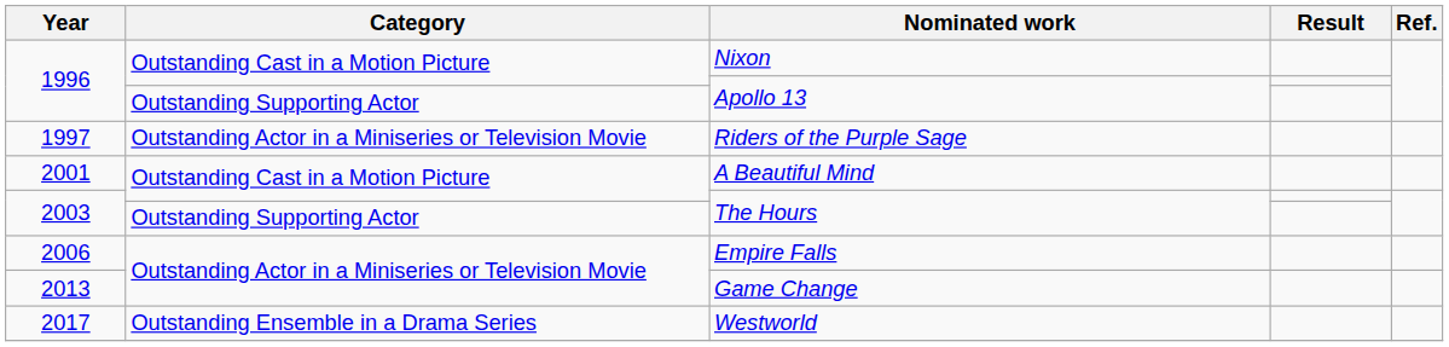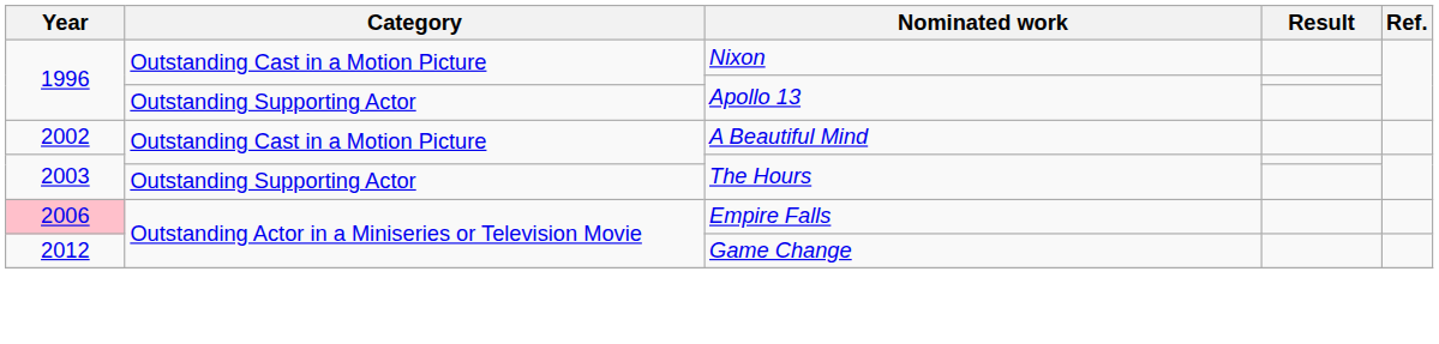- row: 1997 | Outstanding Actor in a Miniseries or Television Movie | Riders of the Purple Sage
A Beautiful Mind | Year: 2001 -> 2002
Empire Falls | Year: no background -> pink background
Game Change | Year: 2013 -> 2012
- row: 2017 | Outstanding Ensemble in a Drama Series | Westworld
